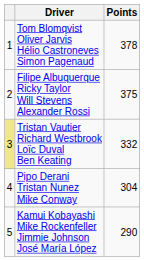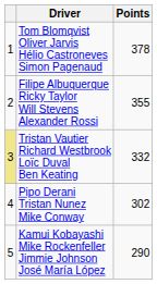Filipe Albuquerque Ricky Taylor Will Stevens Alexander Rossi | Points: 375 -> 355
Pipo Derani Tristan Nunez Mike Conway | Points: 304 -> 302
